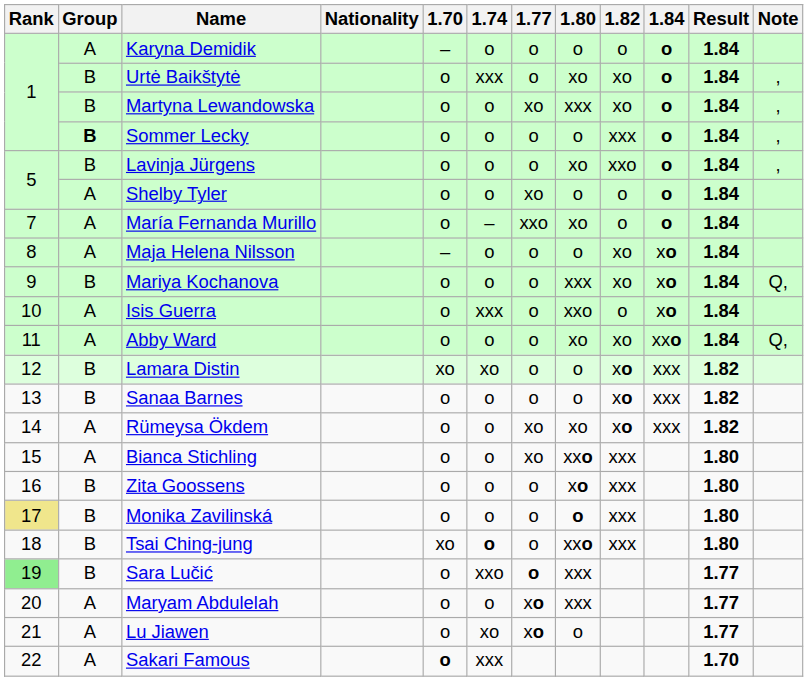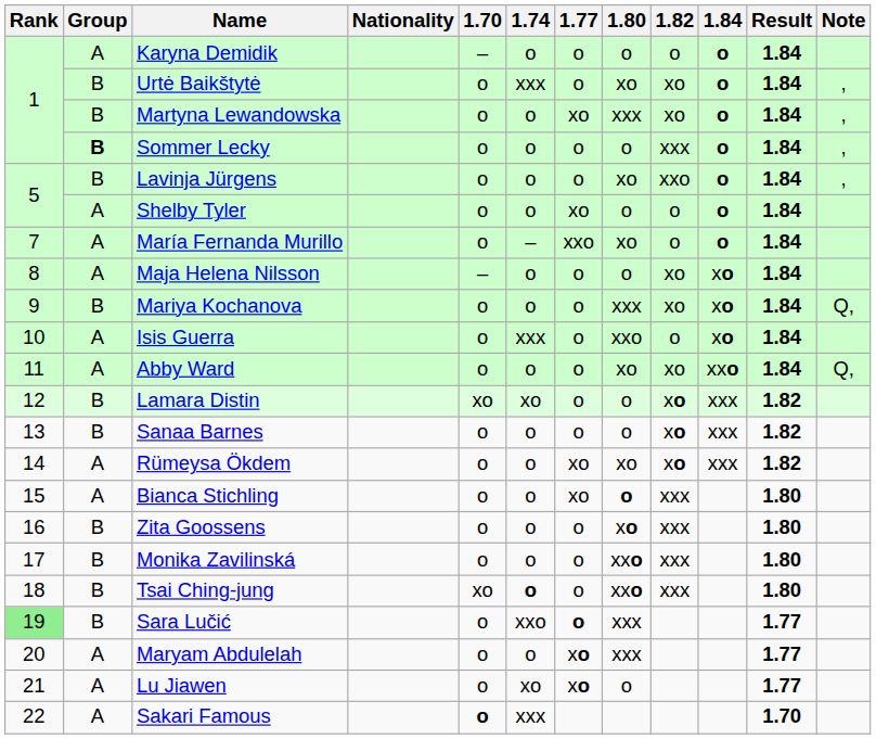Bianca Stichling | 1.80: xxo -> o
Monika Zavilinská | Rank: khaki background -> no background
Monika Zavilinská | 1.80: o -> xxo
